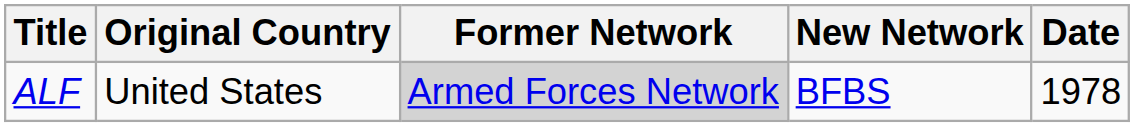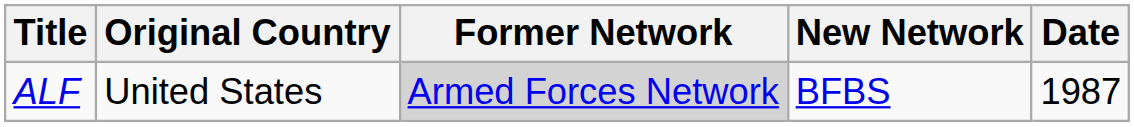ALF | Date: 1978 -> 1987
